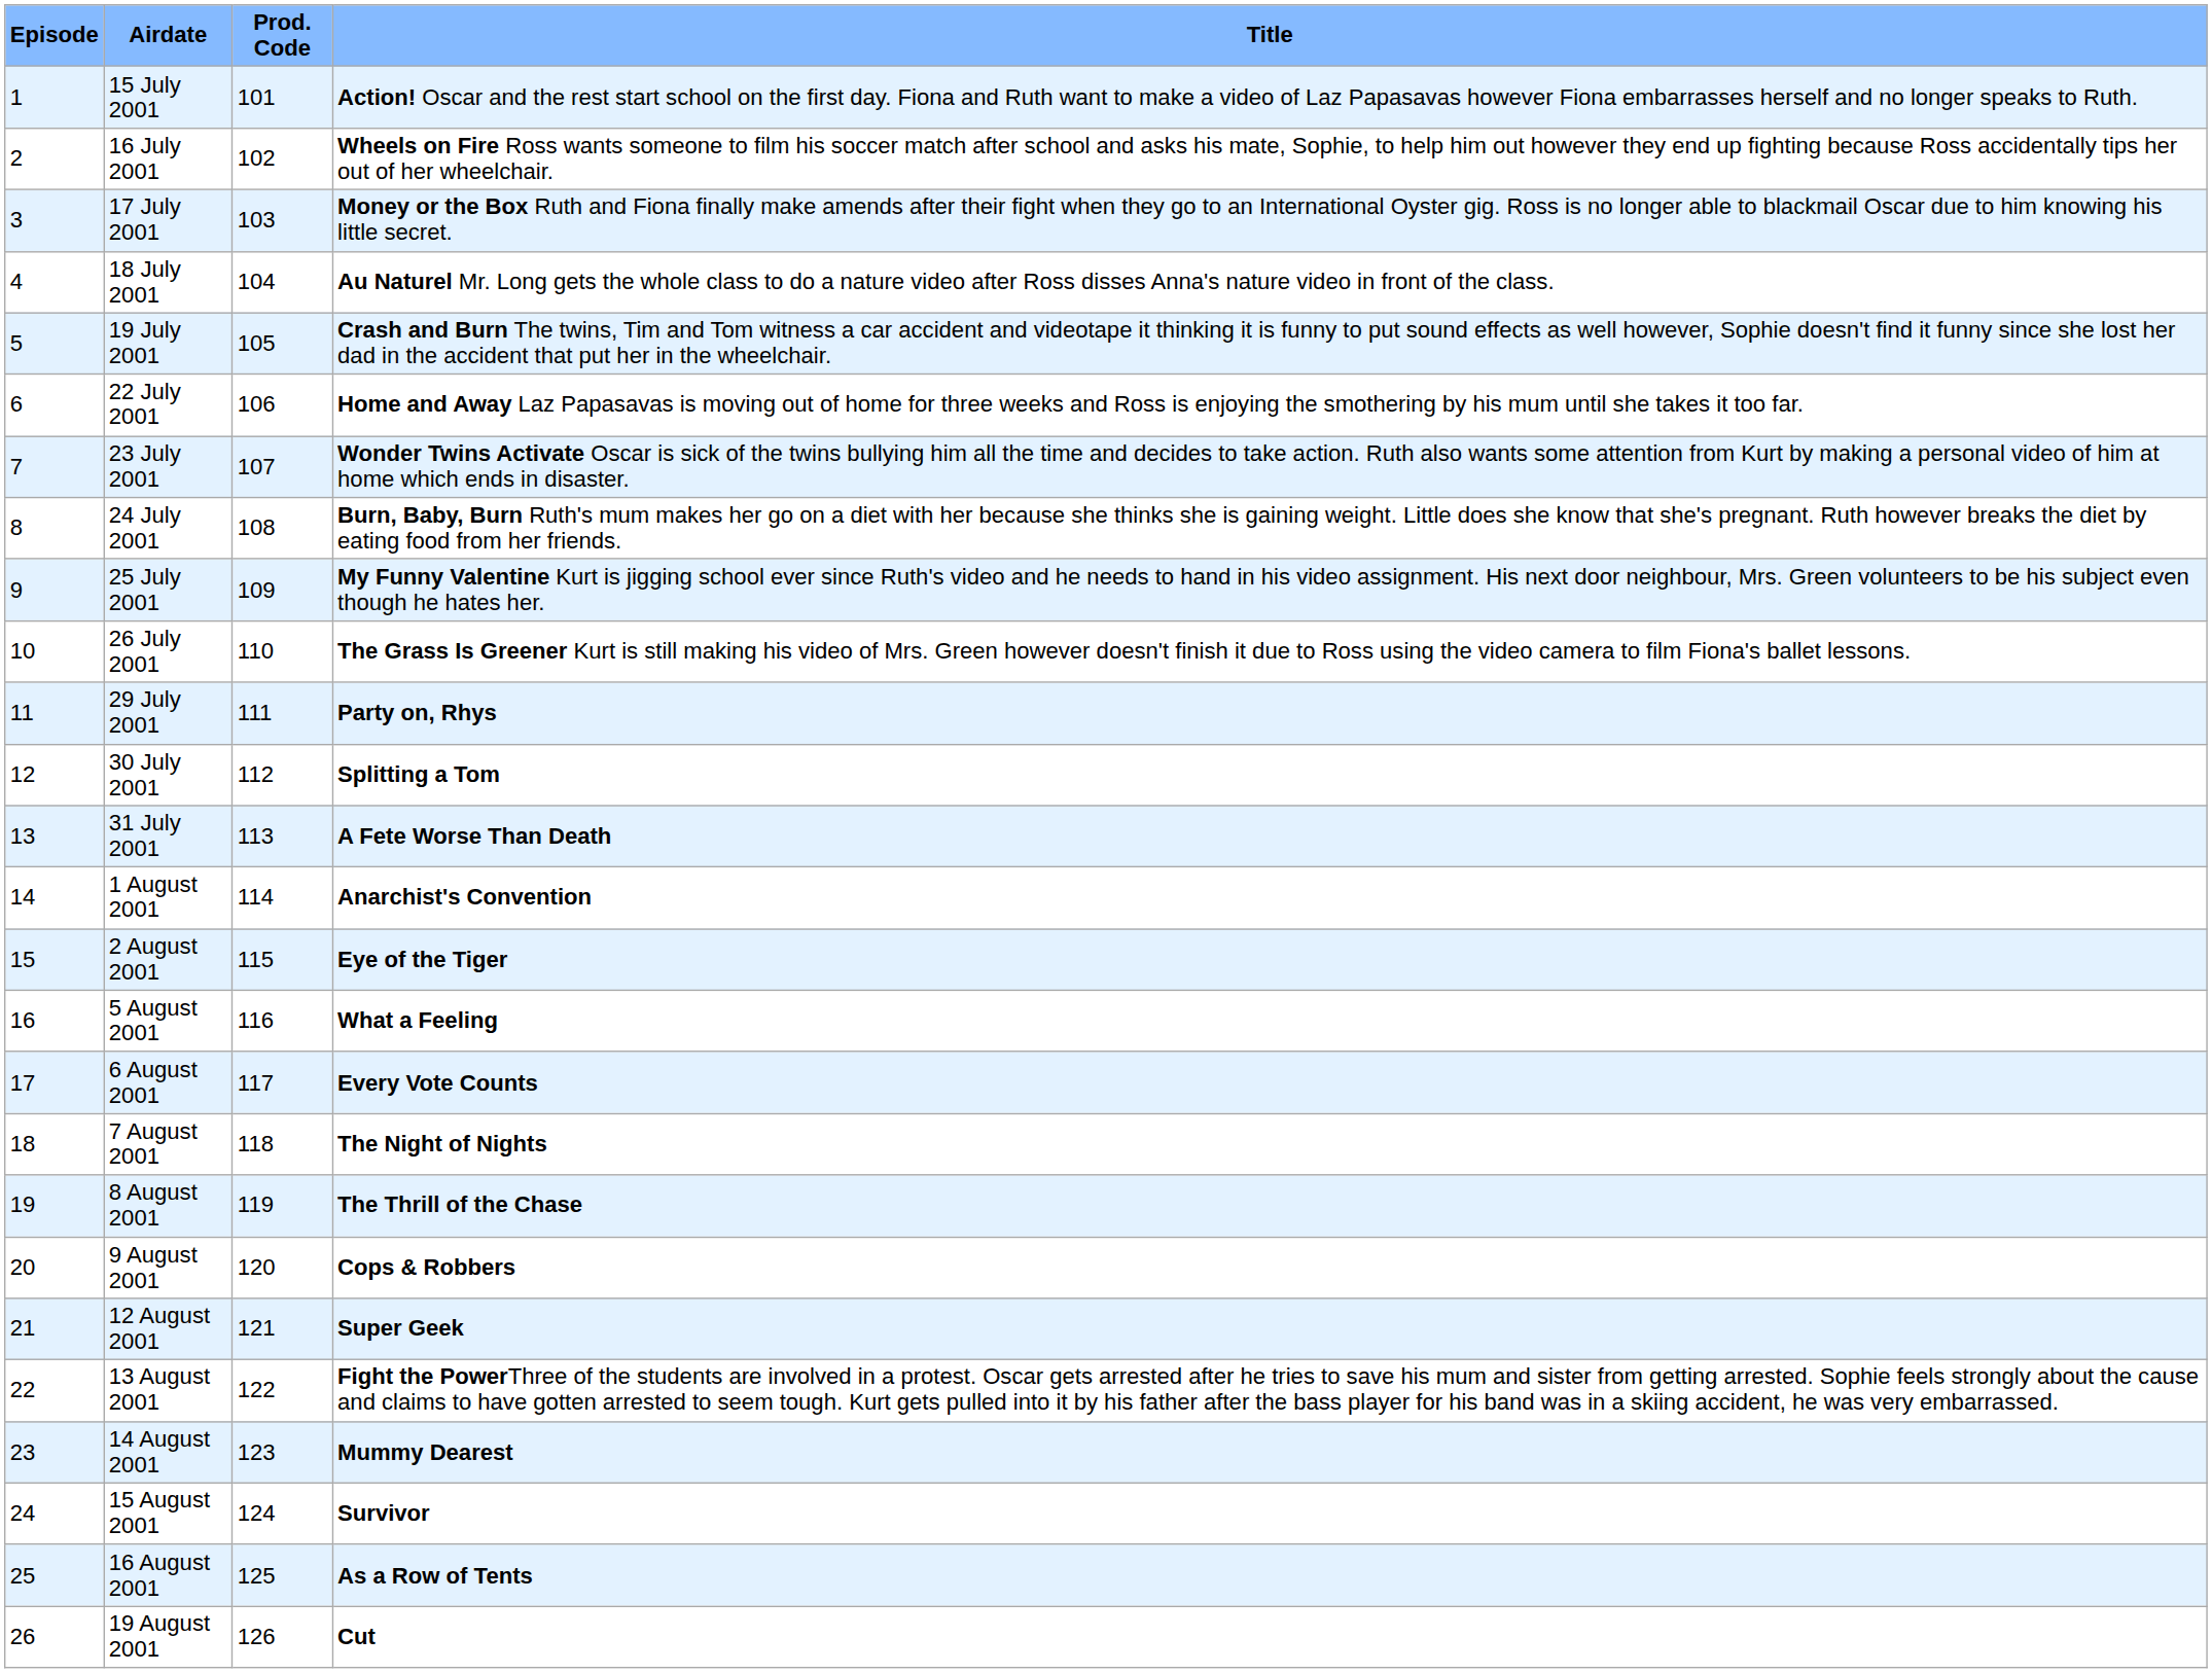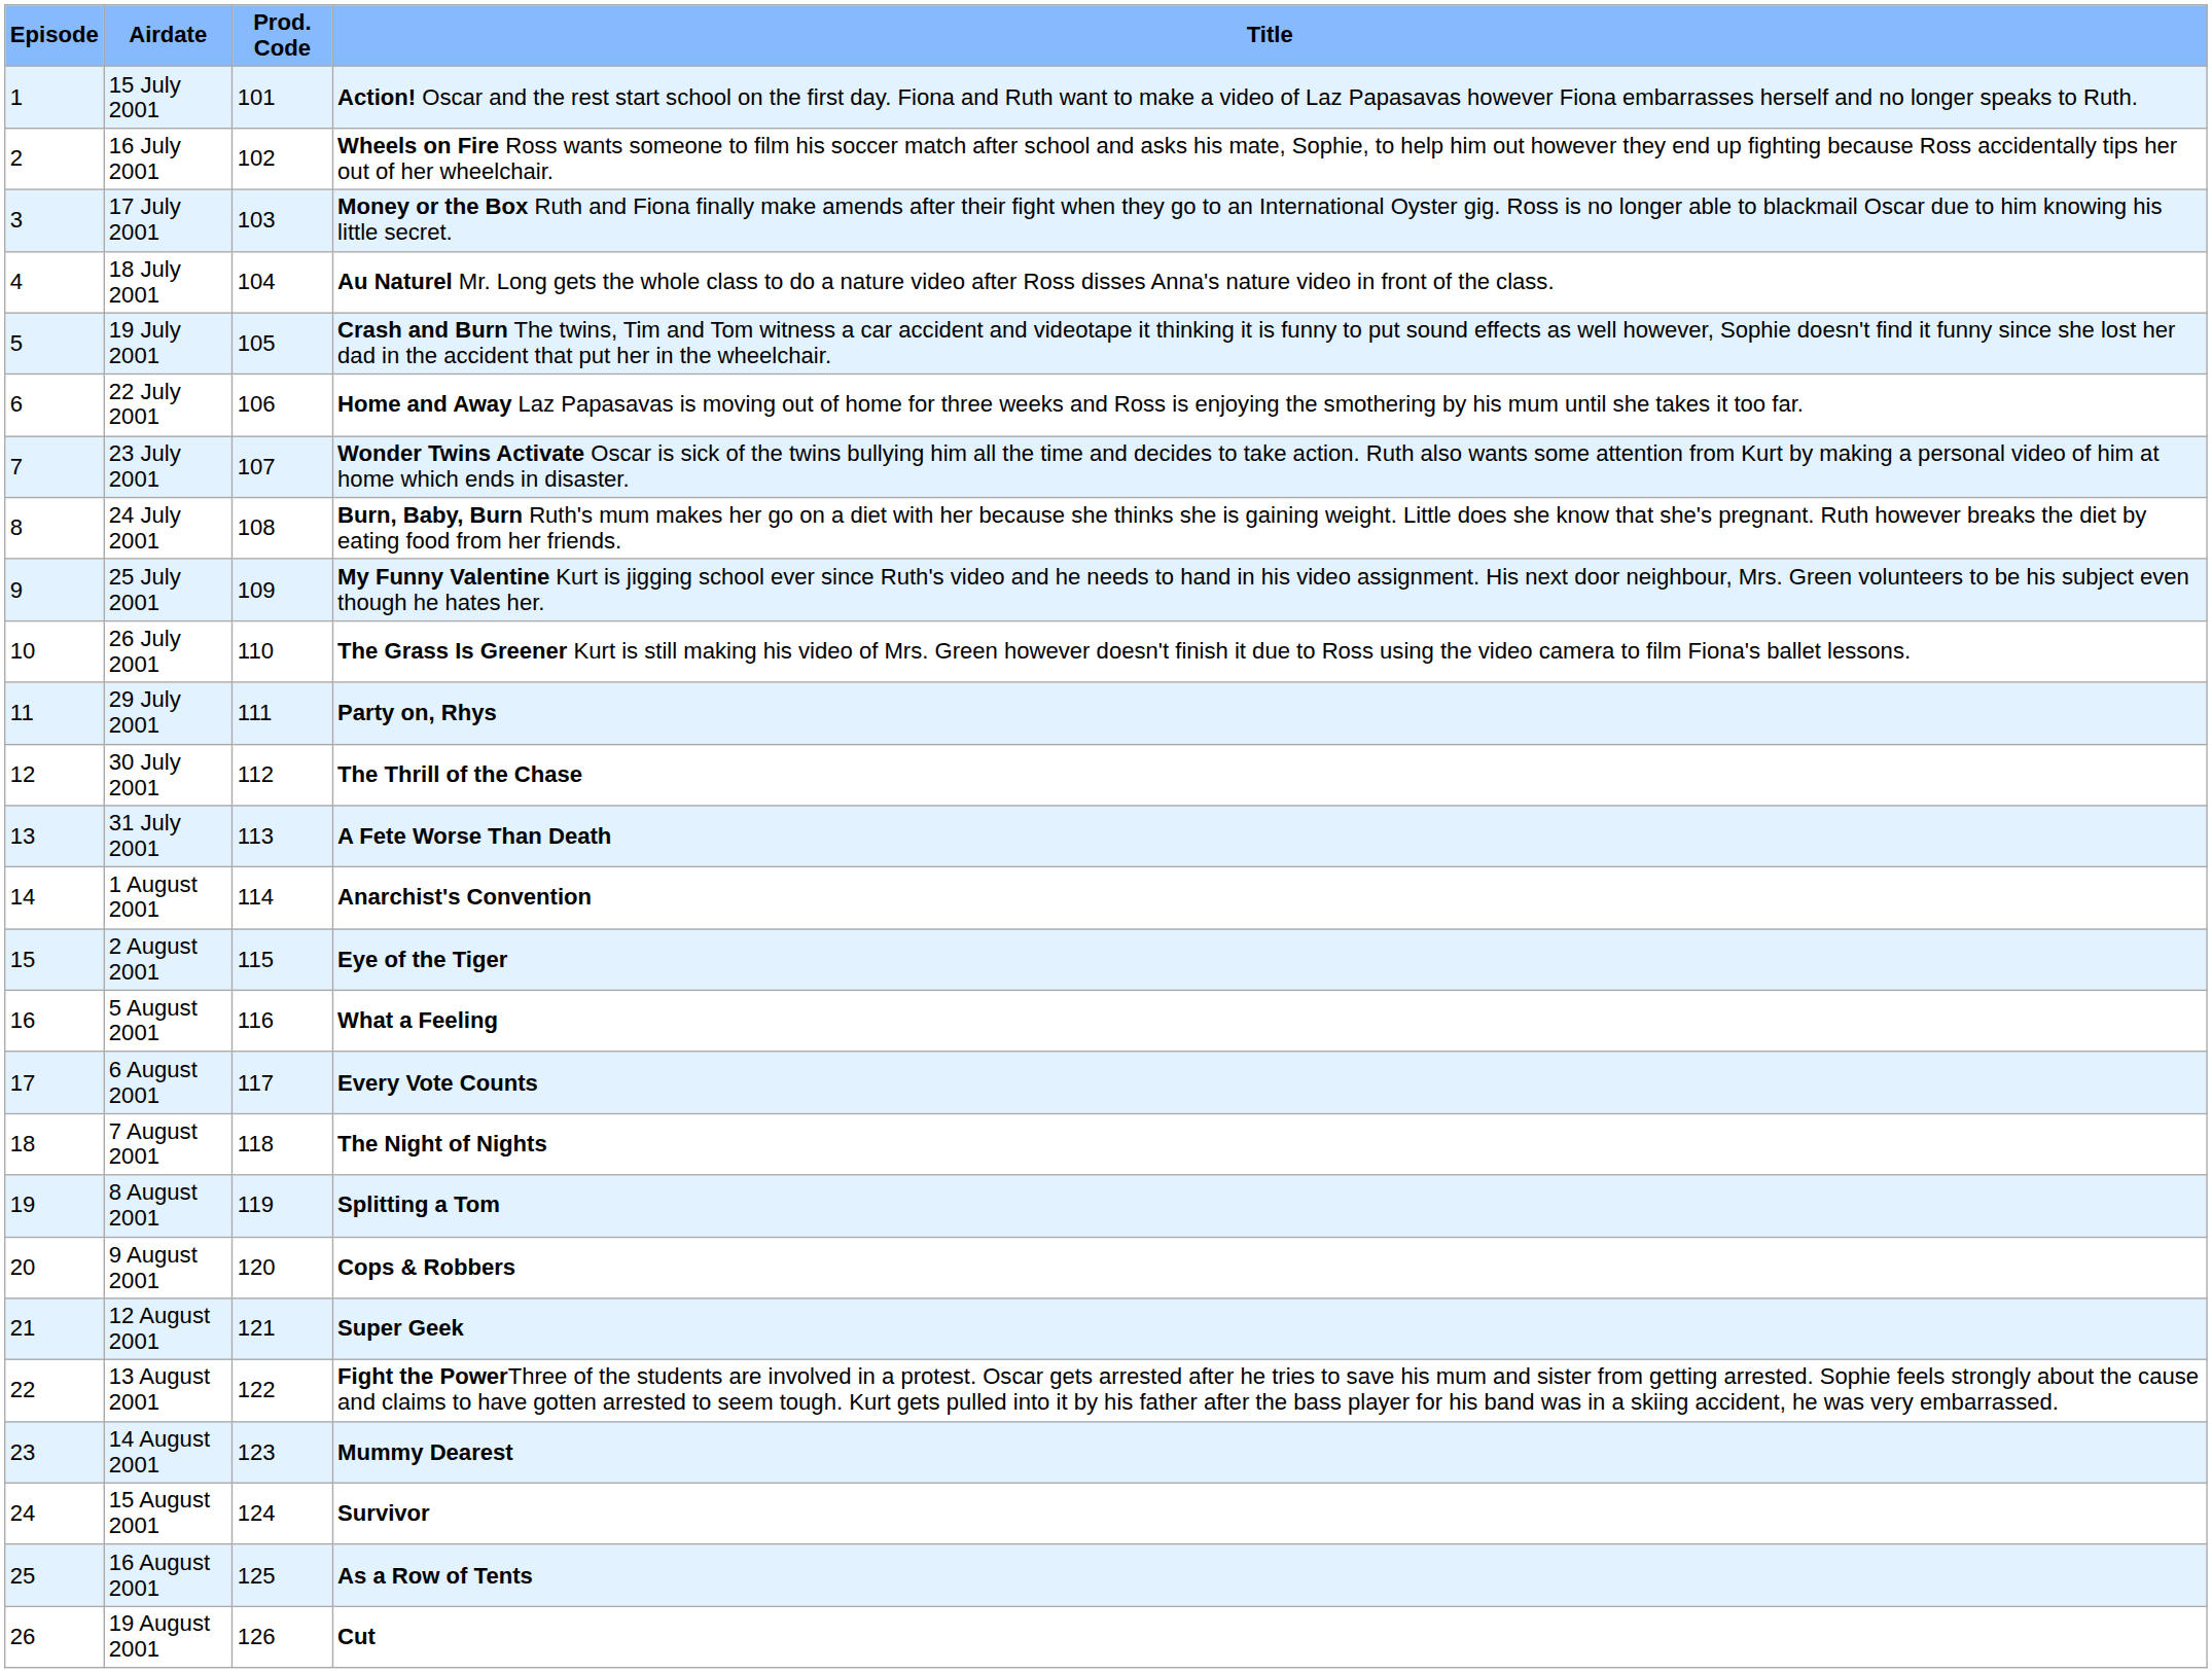30 July 2001 | Title: Splitting a Tom -> The Thrill of the Chase
8 August 2001 | Title: The Thrill of the Chase -> Splitting a Tom
